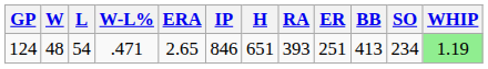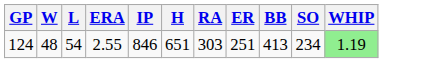- column: W-L% | .471
124 | ERA: 2.65 -> 2.55
124 | RA: 393 -> 303
